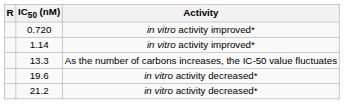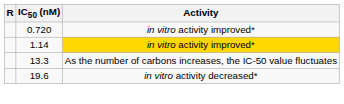1.14 | Activity: no background -> gold background
- row: 21.2 | in vitro activity decreased*
